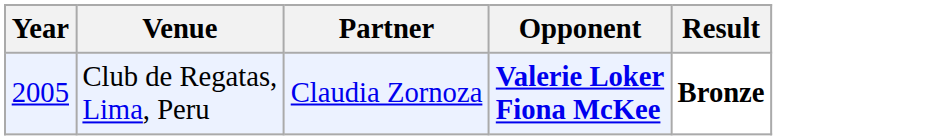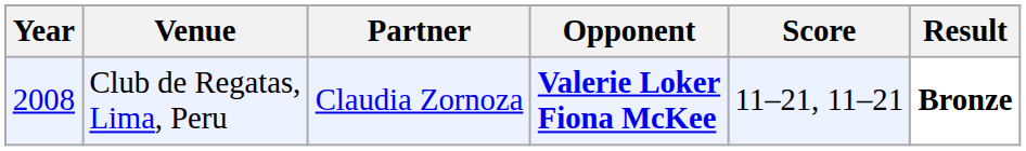+ column: Score | 11–21, 11–21
Club de Regatas, Lima, Peru | Year: 2005 -> 2008
